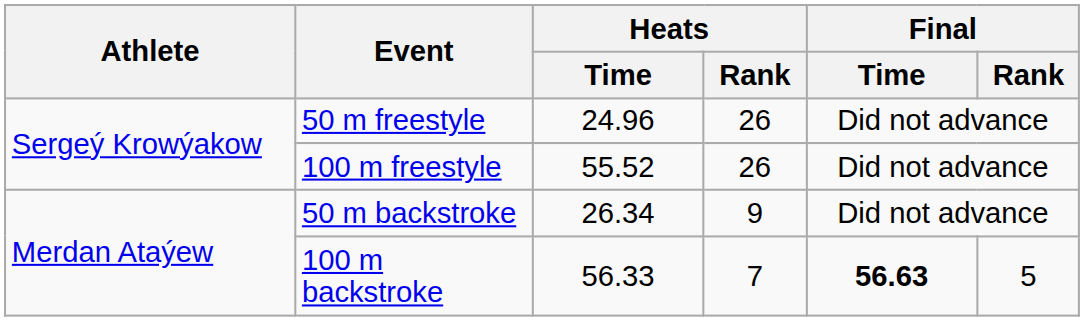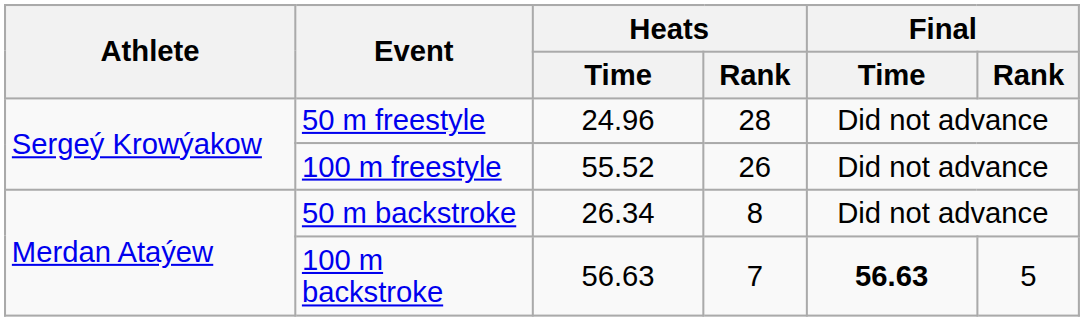50 m freestyle | Heats / Rank: 26 -> 28
50 m backstroke | Heats / Rank: 9 -> 8
100 m backstroke | Heats / Time: 56.33 -> 56.63
